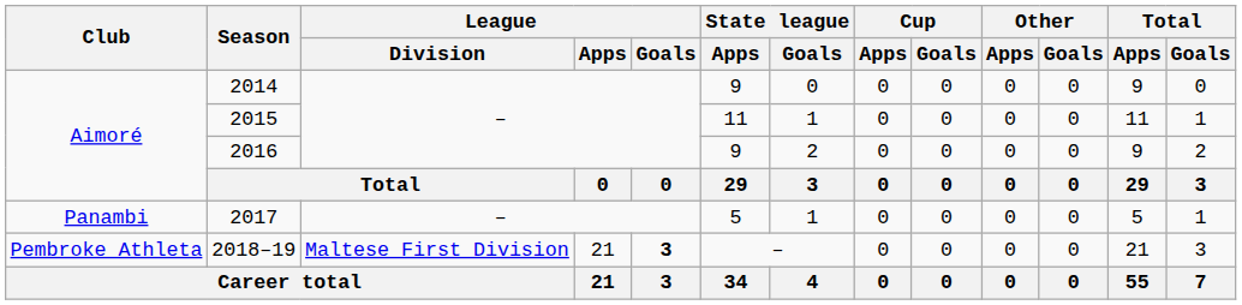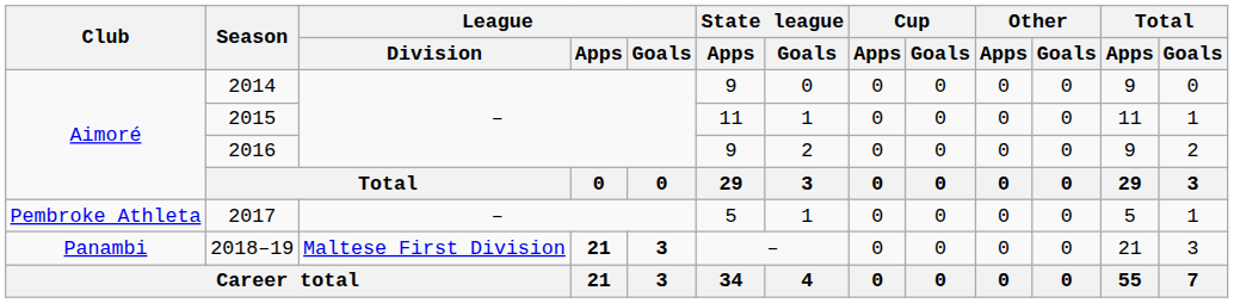2017 | Club: Panambi -> Pembroke Athleta
2018–19 | Club: Pembroke Athleta -> Panambi
2018–19 | League / Apps: normal -> bold
